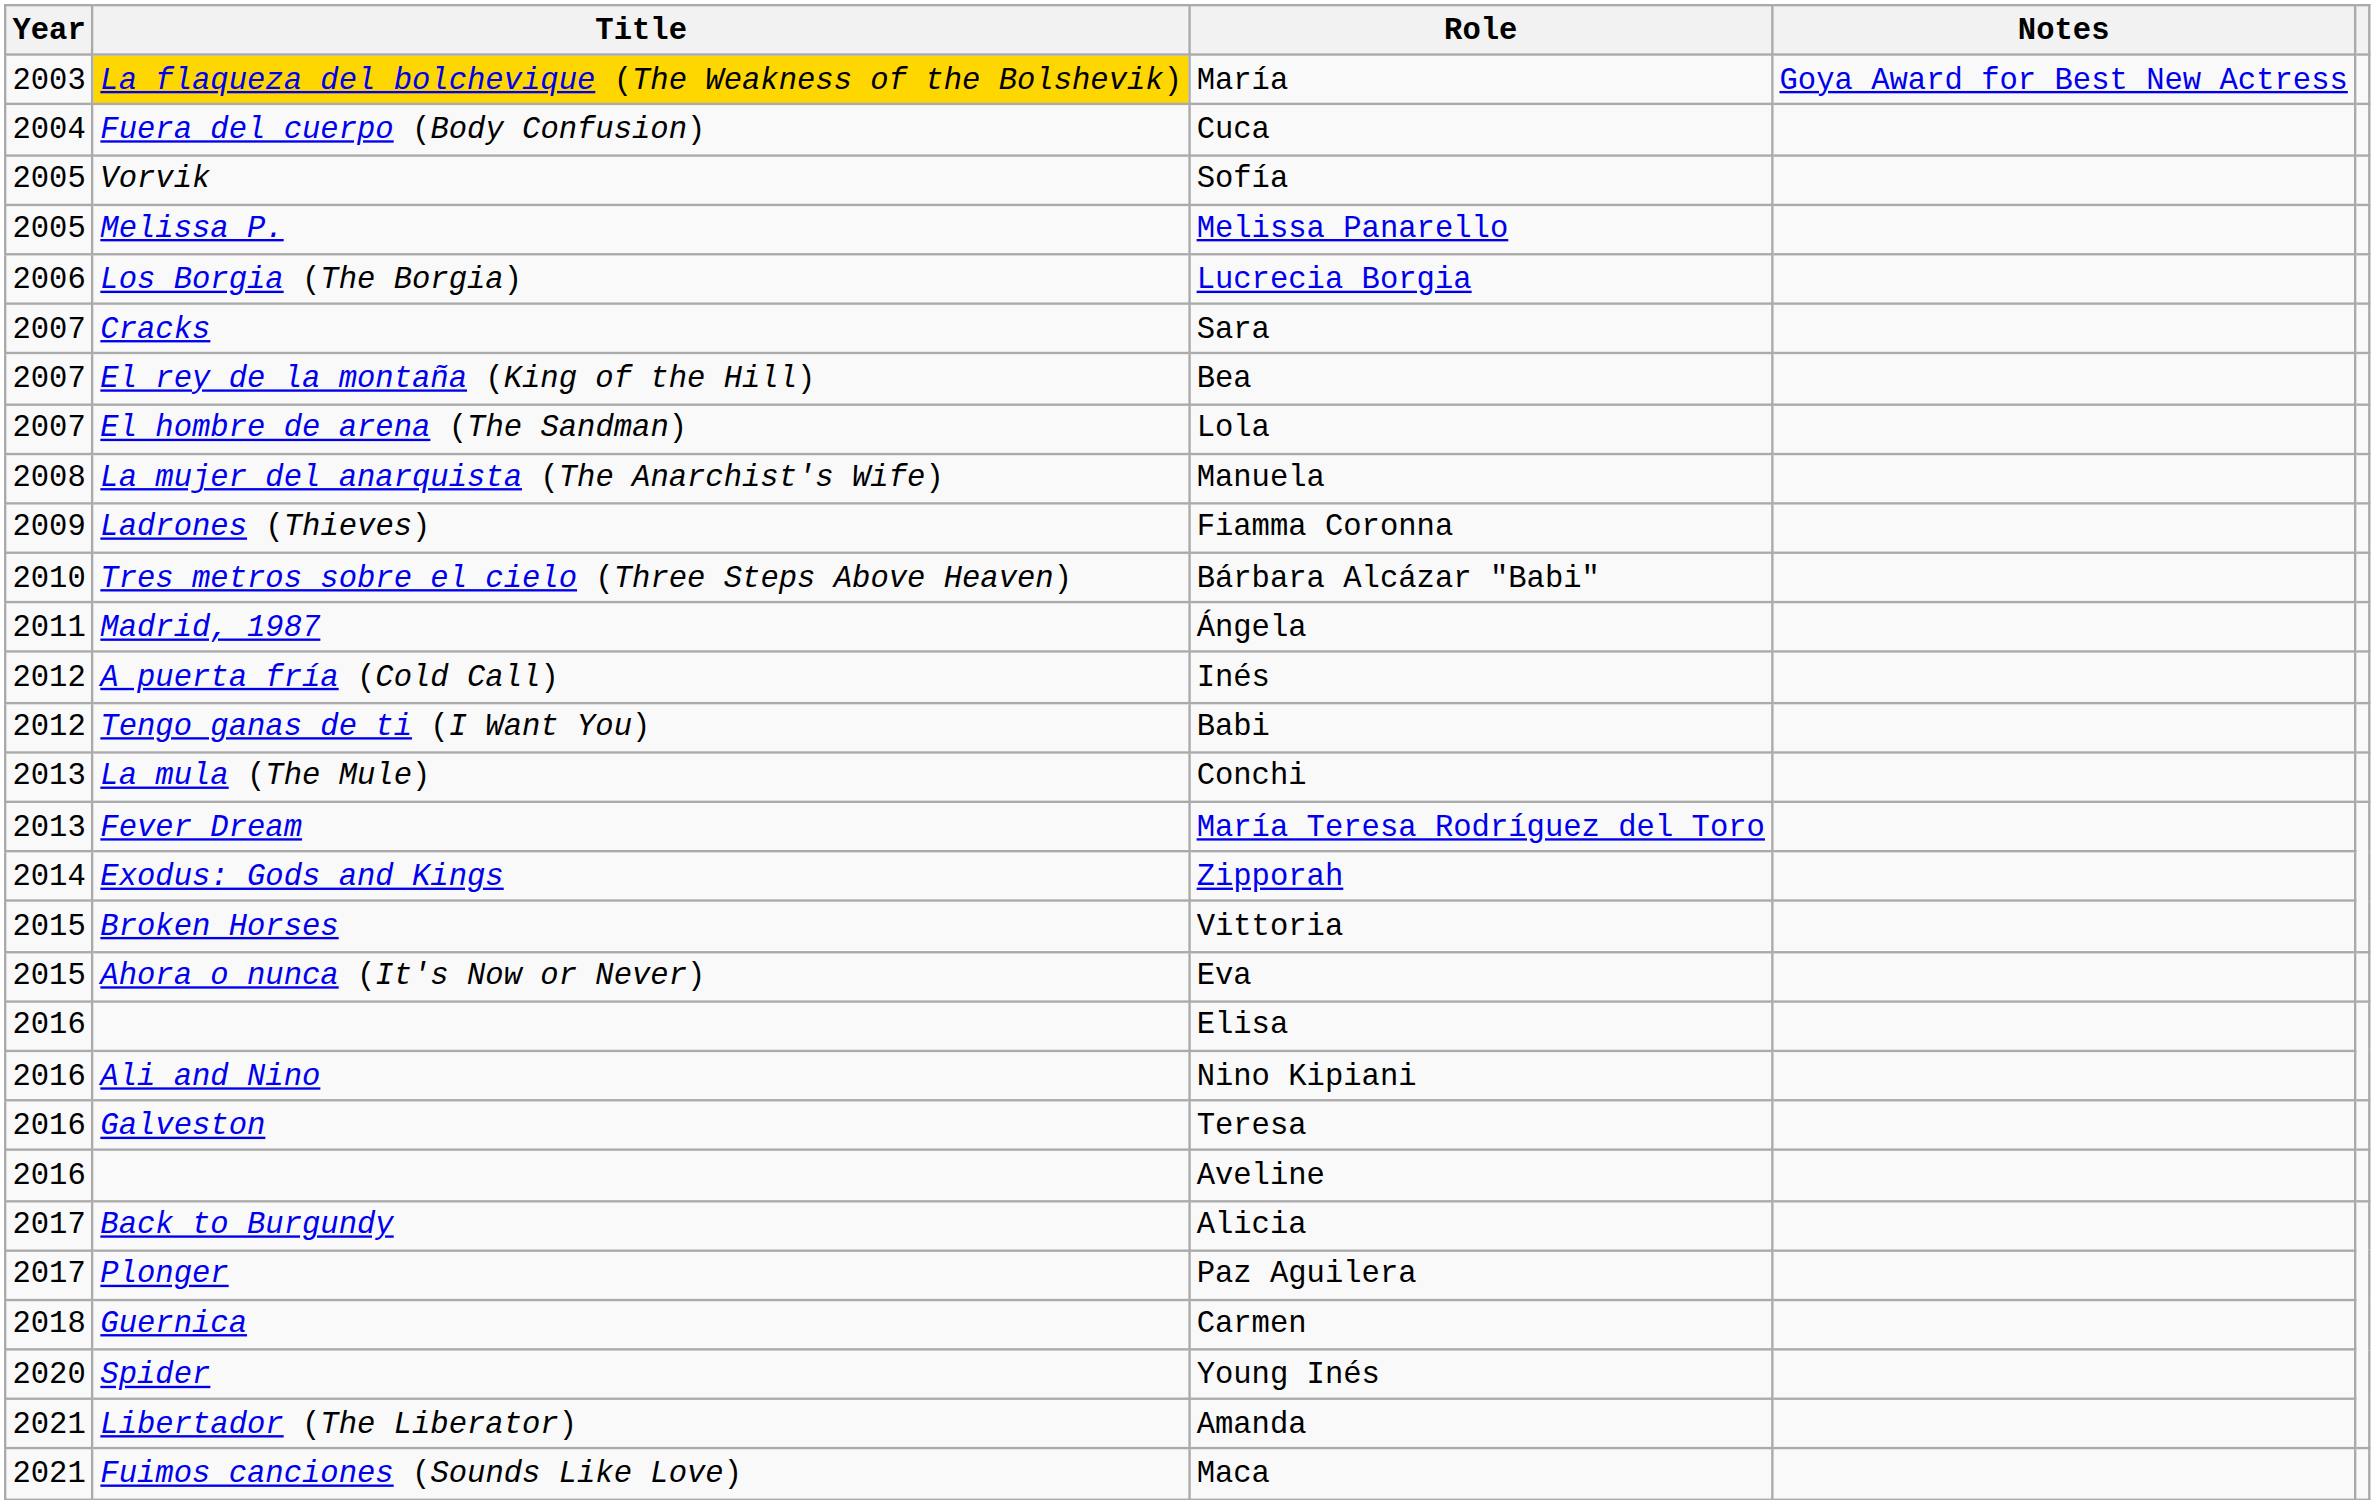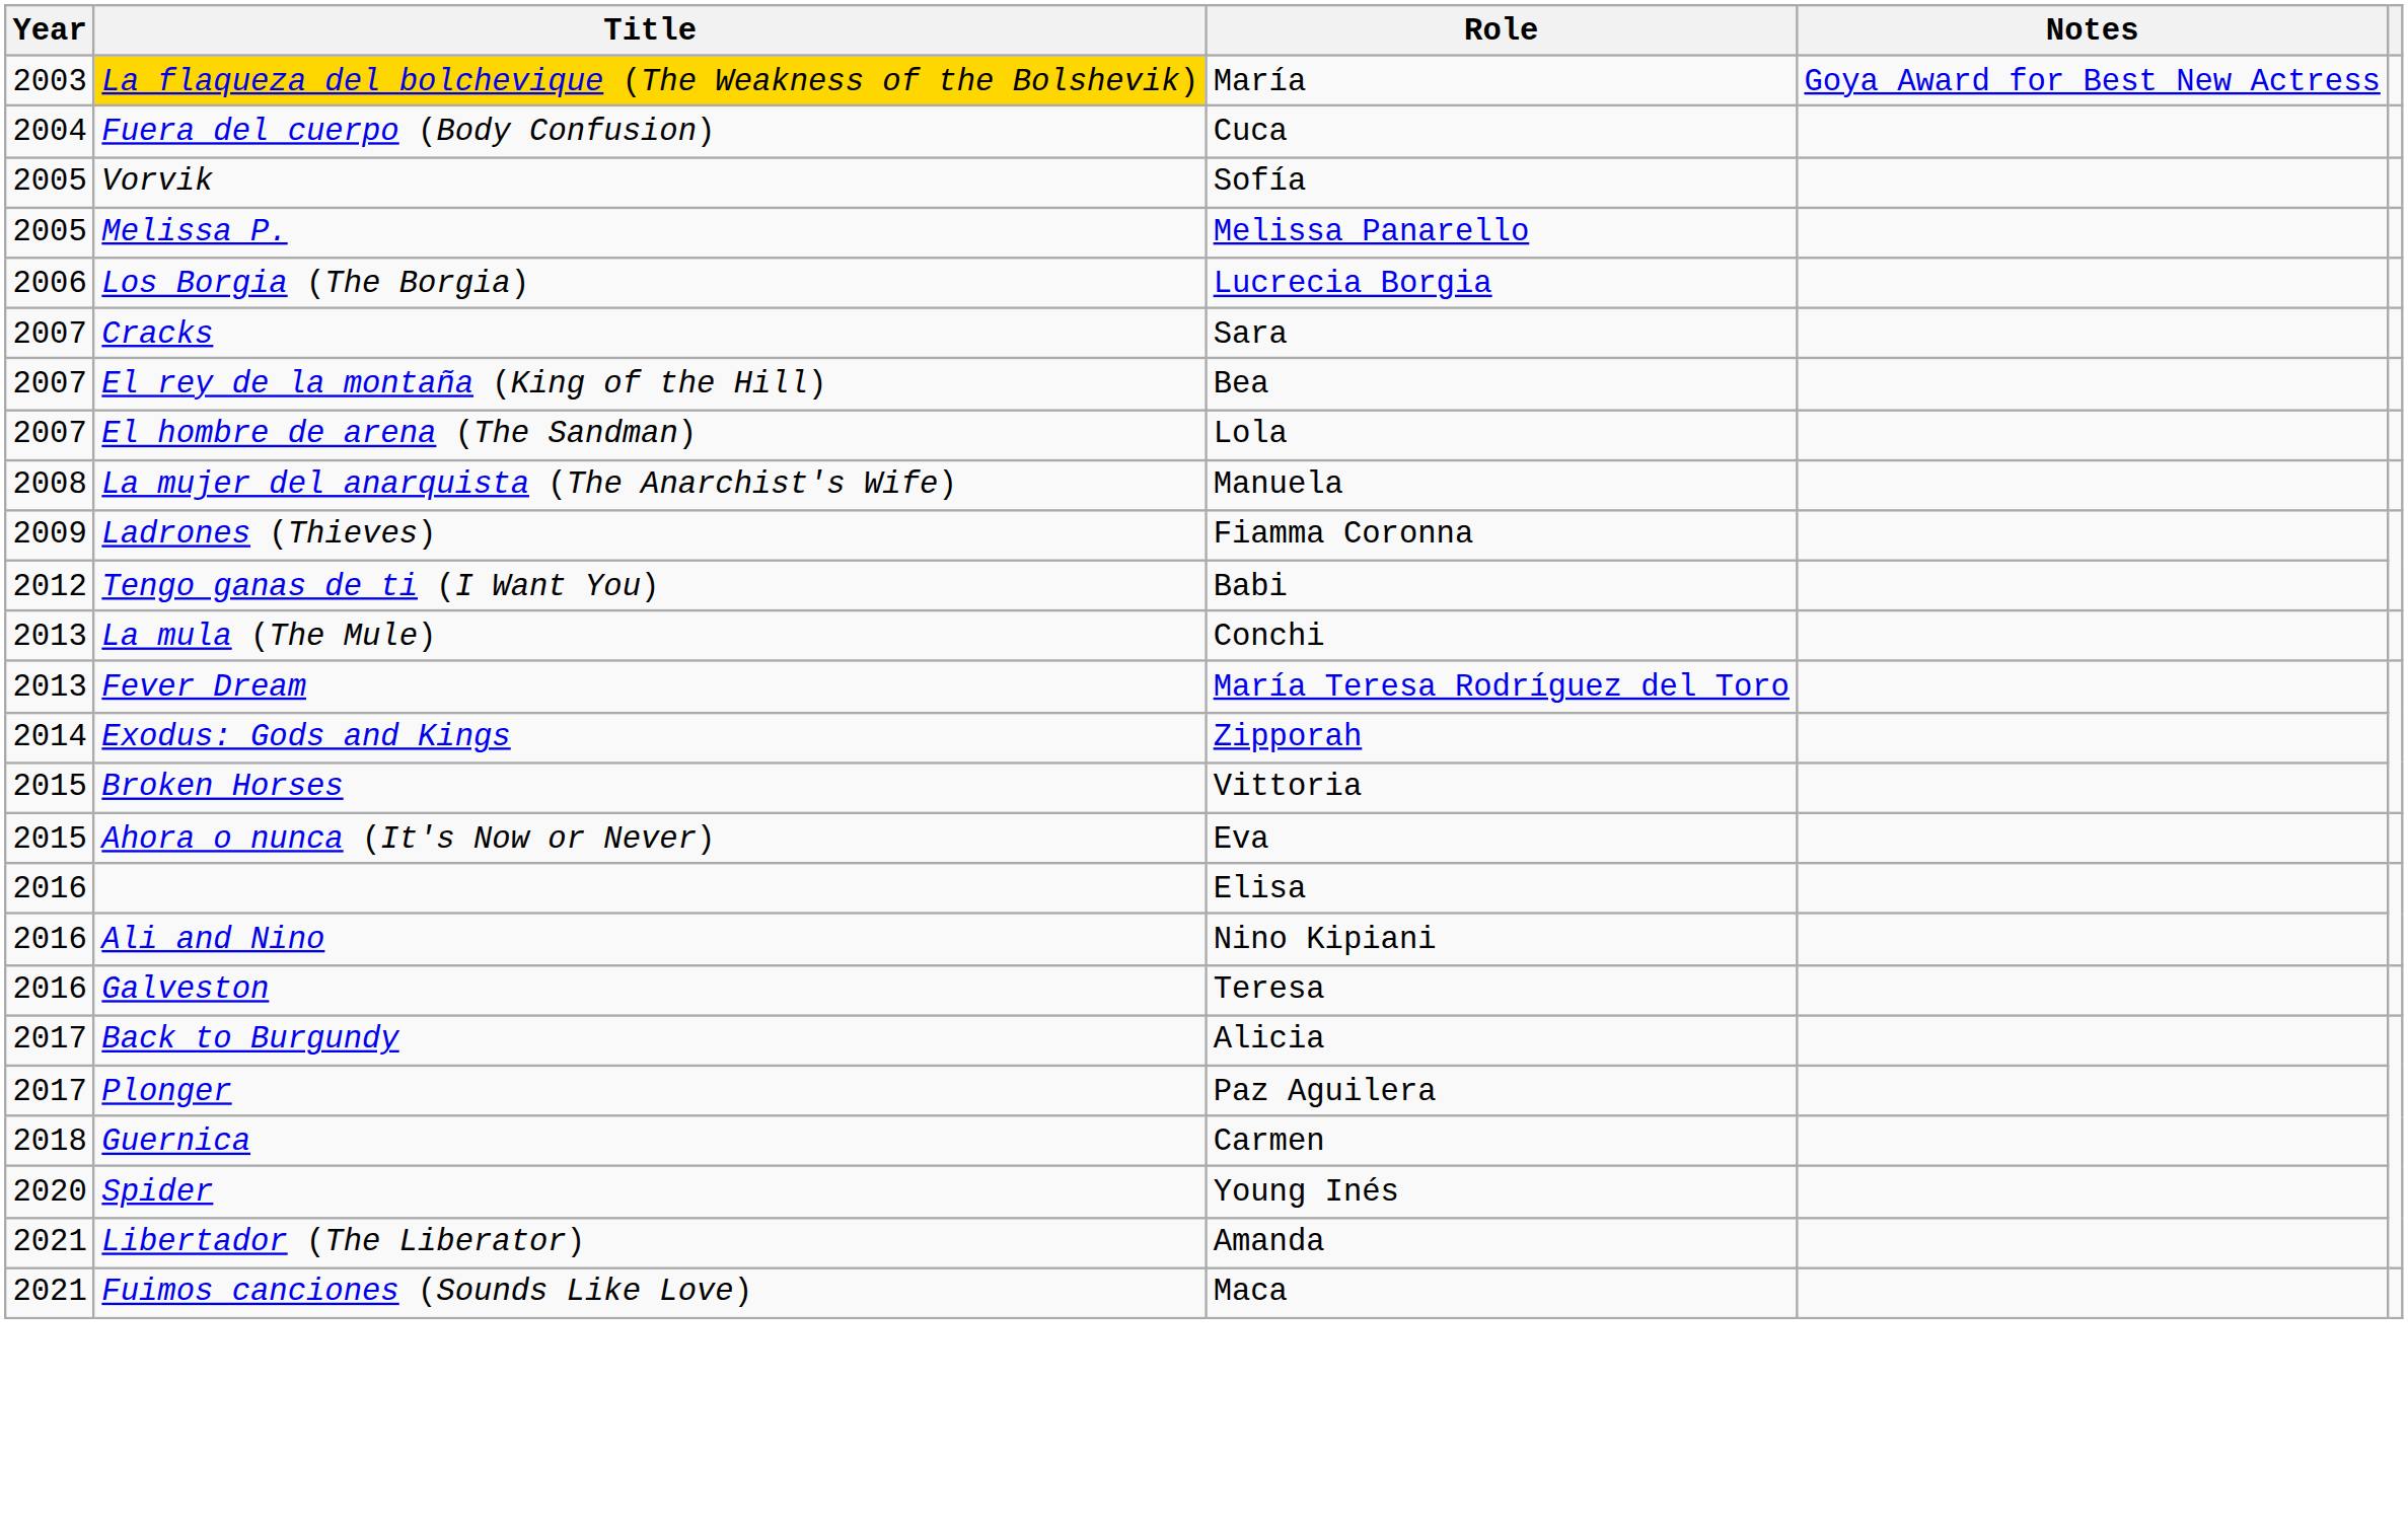- row: 2010 | Tres metros sobre el cielo (Three Steps Above Heaven) | Bárbara Alcázar "Babi"
- row: 2011 | Madrid, 1987 | Ángela
- row: 2012 | A puerta fría (Cold Call) | Inés
- row: 2016 | Aveline
